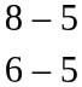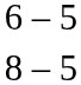rows swapped: 6 – 5 <-> 8 – 5
